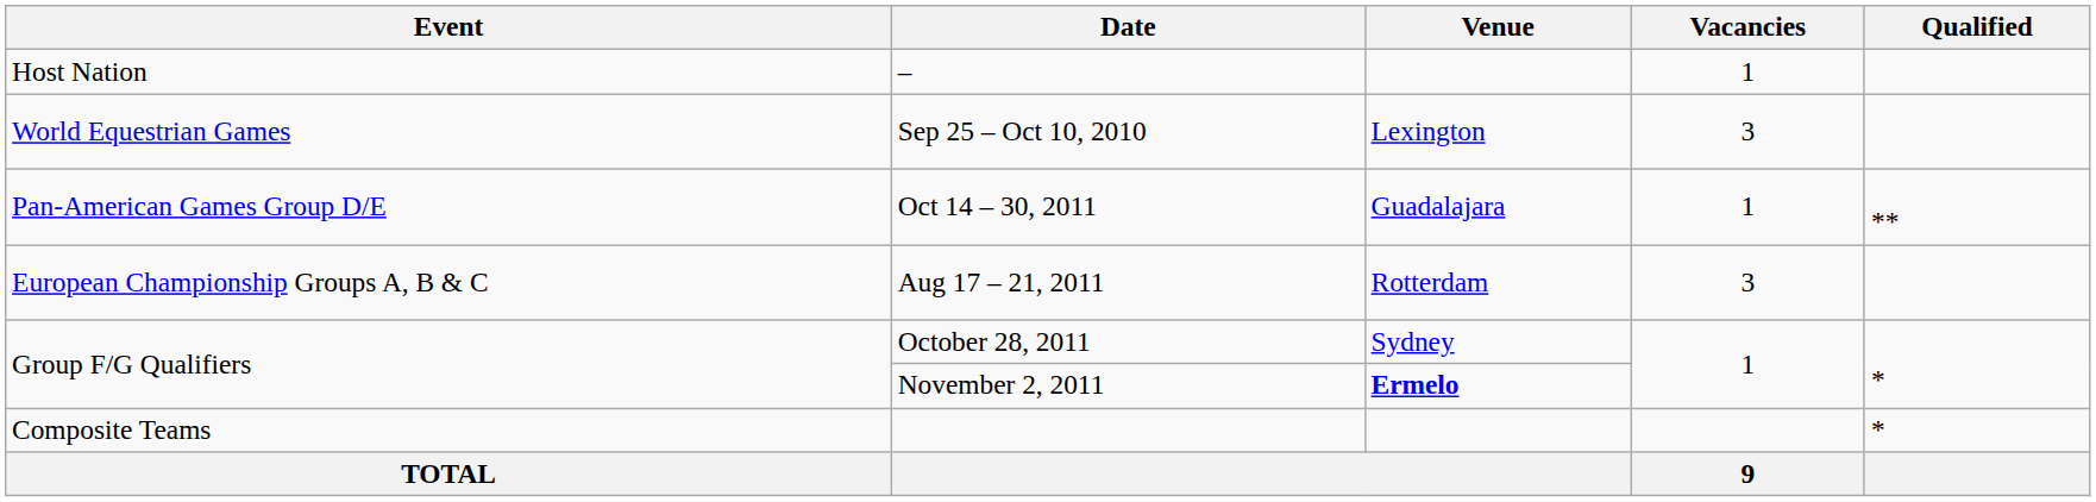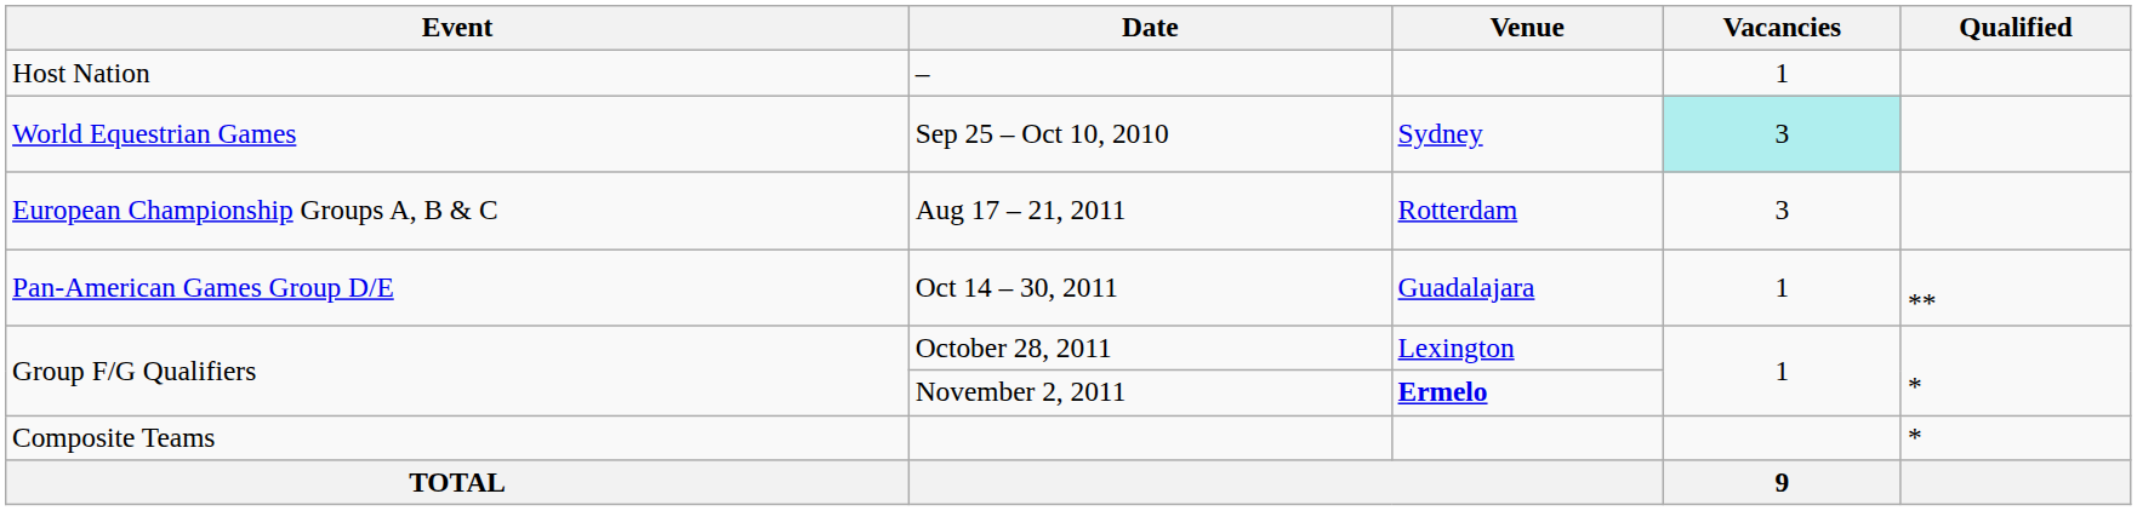Sep 25 – Oct 10, 2010 | Venue: Lexington -> Sydney
Sep 25 – Oct 10, 2010 | Vacancies: no background -> paleturquoise background
rows swapped: Aug 17 – 21, 2011 <-> Oct 14 – 30, 2011
October 28, 2011 | Venue: Sydney -> Lexington
